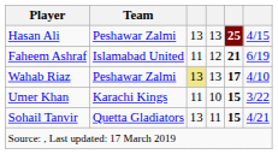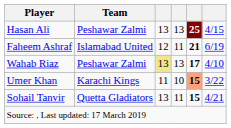Faheem Ashraf | column 3: 11 -> 12
Faheem Ashraf | column 4: 12 -> 11
Umer Khan | column 5: no background -> lightsalmon background
